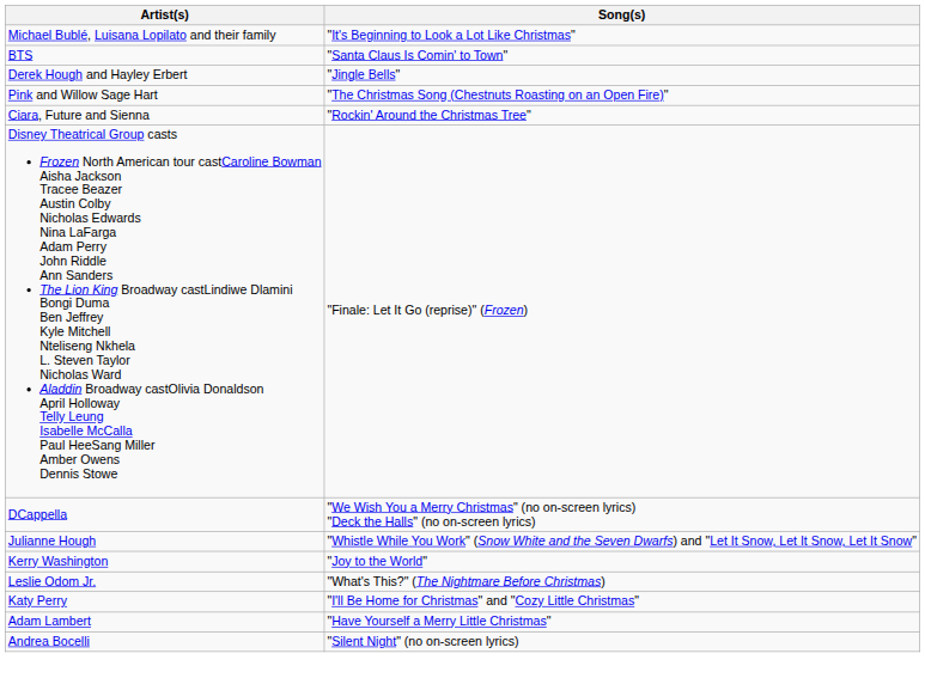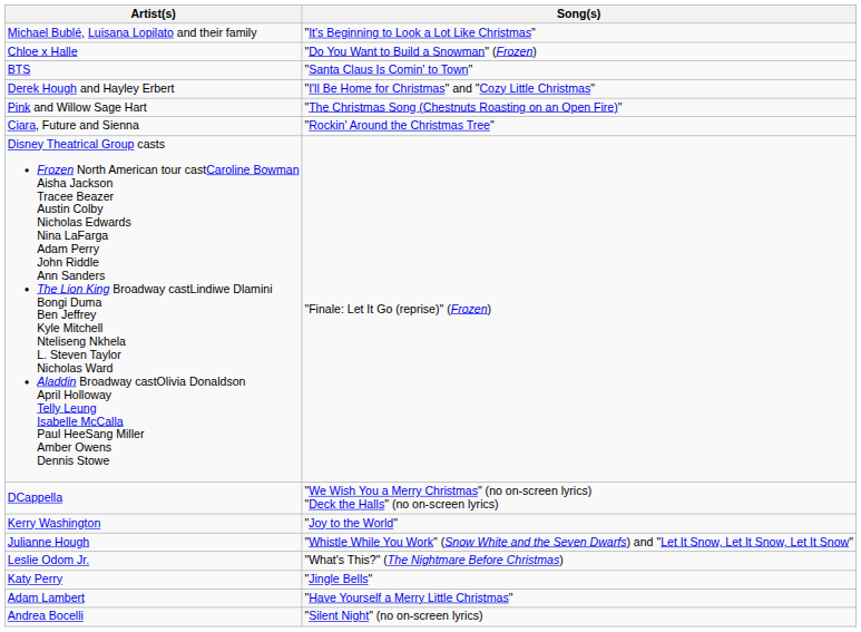+ row: Chloe x Halle | "Do You Want to Build a Snowman" (Frozen)
Derek Hough and Hayley Erbert | Song(s): "Jingle Bells" -> "I'll Be Home for Christmas" and "Cozy Little Christmas"
rows swapped: Julianne Hough <-> Kerry Washington
Katy Perry | Song(s): "I'll Be Home for Christmas" and "Cozy Little Christmas" -> "Jingle Bells"
